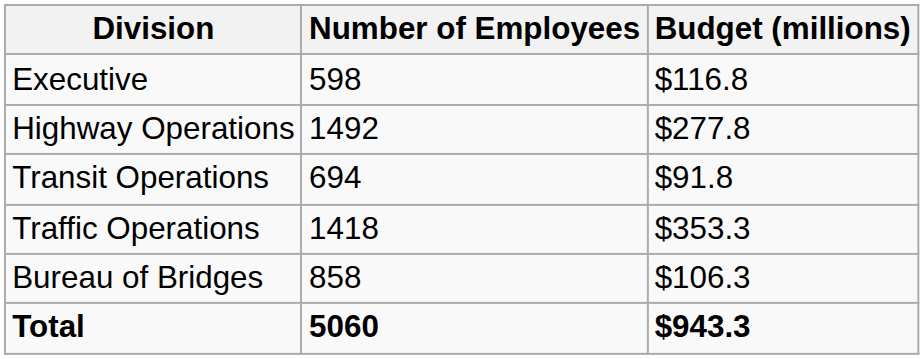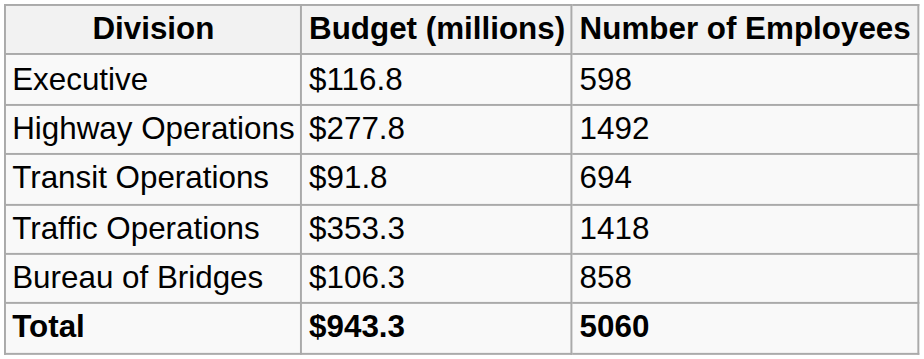columns swapped: Number of Employees <-> Budget (millions)
